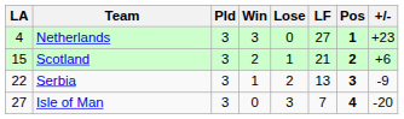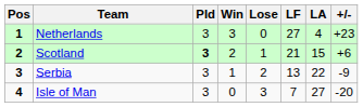columns swapped: Pos <-> LA
Scotland | Pld: normal -> bold
